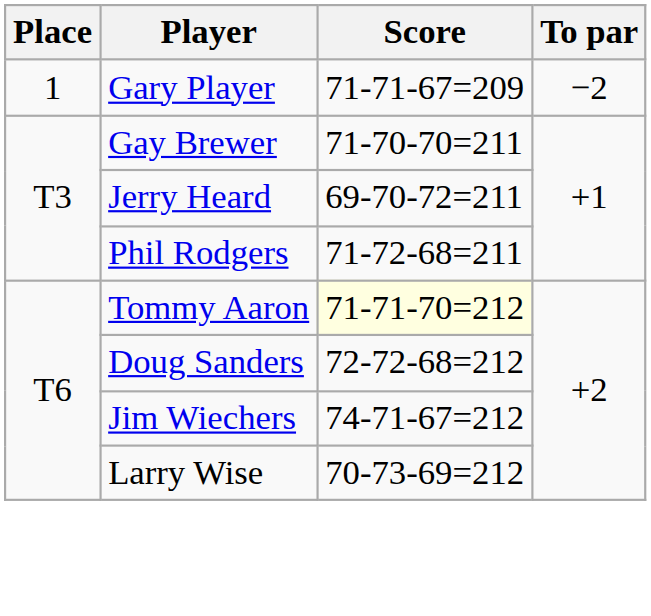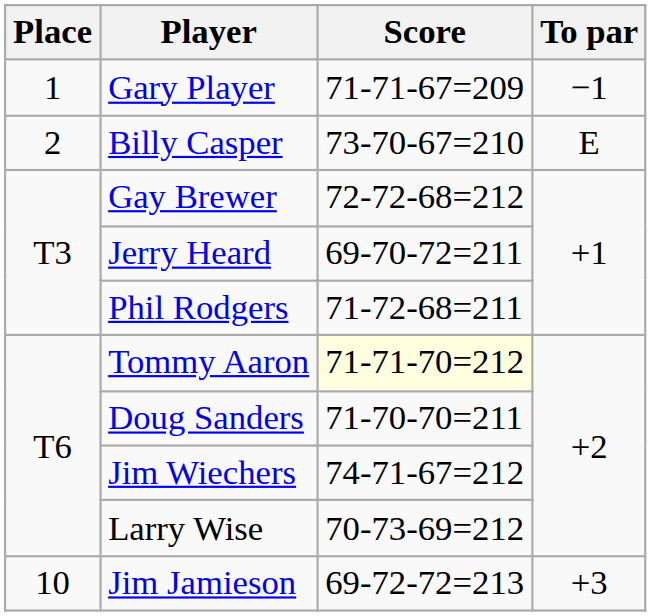Gary Player | To par: −2 -> −1
+ row: 2 | Billy Casper | 73-70-67=210 | E
Gay Brewer | Score: 71-70-70=211 -> 72-72-68=212
Doug Sanders | Score: 72-72-68=212 -> 71-70-70=211
+ row: 10 | Jim Jamieson | 69-72-72=213 | +3
